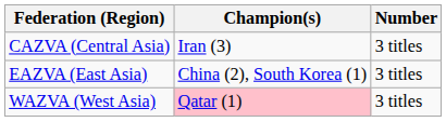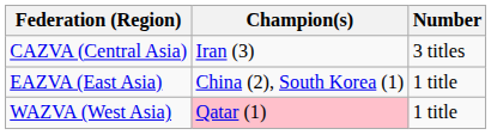EAZVA (East Asia) | Number: 3 titles -> 1 title
WAZVA (West Asia) | Number: 3 titles -> 1 title
